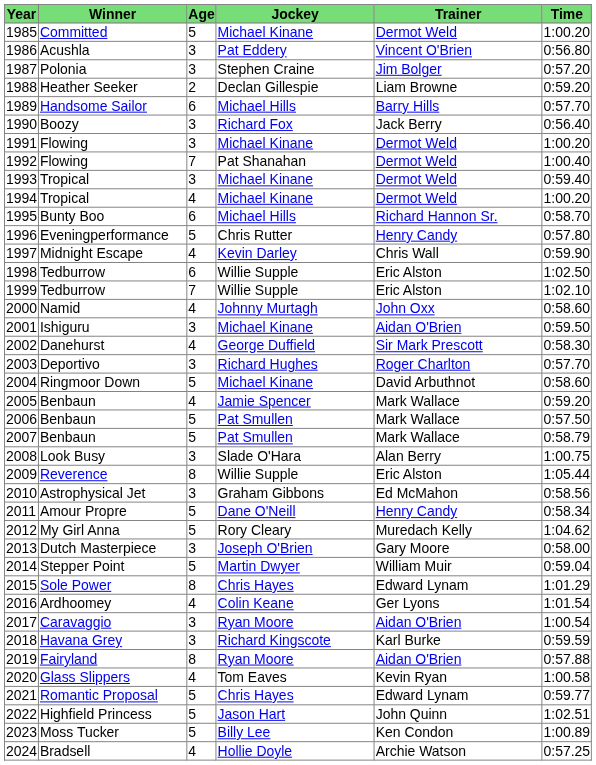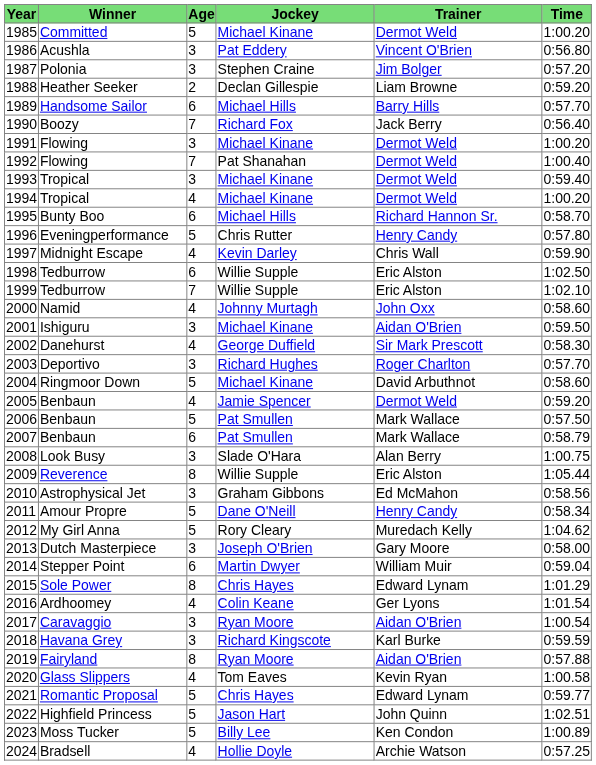1990 | Age: 3 -> 7
2005 | Trainer: Mark Wallace -> Dermot Weld
2007 | Age: 5 -> 6
2014 | Age: 5 -> 6
